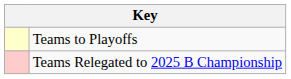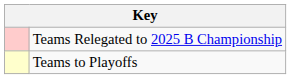rows swapped: Teams to Playoffs <-> Teams Relegated to 2025 B Championship
